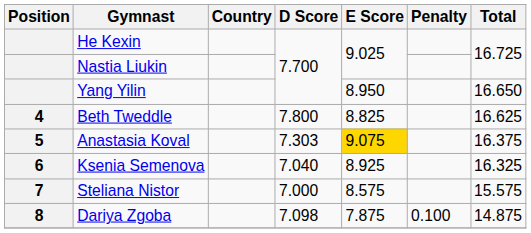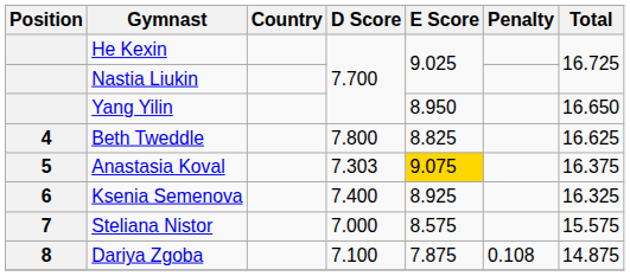Ksenia Semenova | D Score: 7.040 -> 7.400
Dariya Zgoba | D Score: 7.098 -> 7.100
Dariya Zgoba | Penalty: 0.100 -> 0.108
